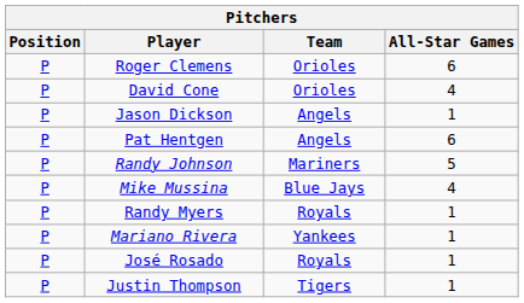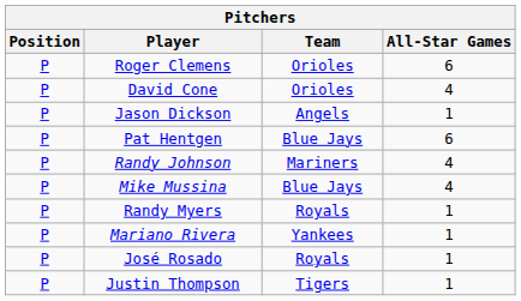Pat Hentgen | Team: Angels -> Blue Jays
Randy Johnson | All-Star Games: 5 -> 4
